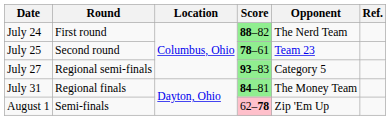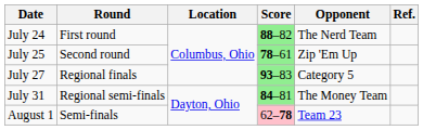July 25 | Opponent: Team 23 -> Zip 'Em Up
July 27 | Round: Regional semi-finals -> Regional finals
July 31 | Round: Regional finals -> Regional semi-finals
August 1 | Opponent: Zip 'Em Up -> Team 23
